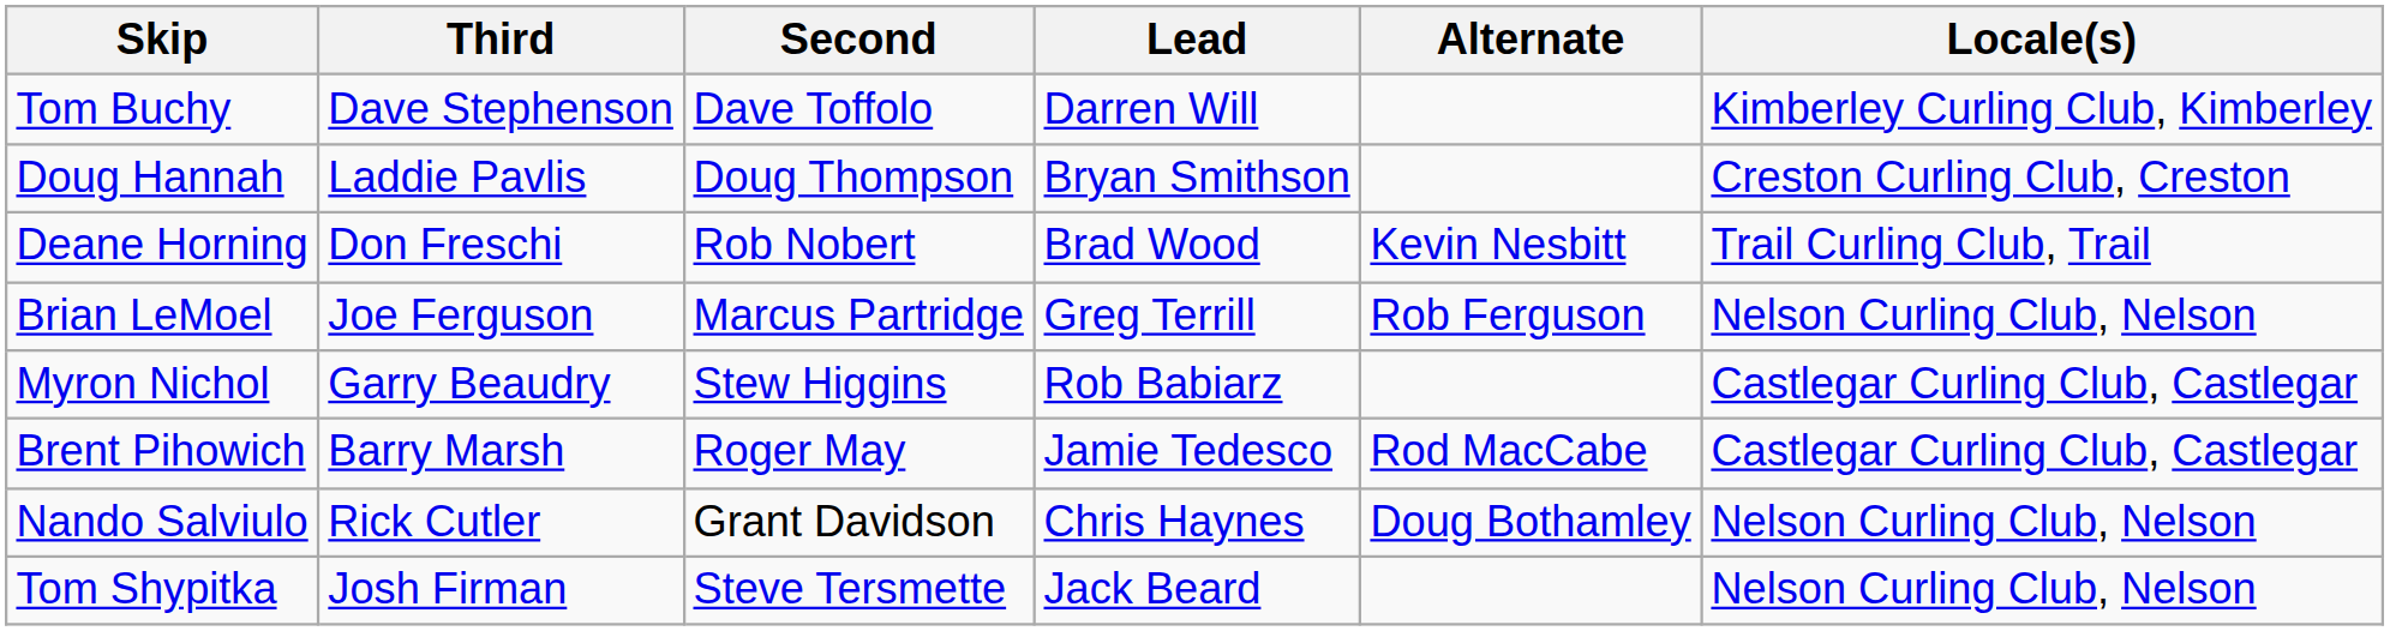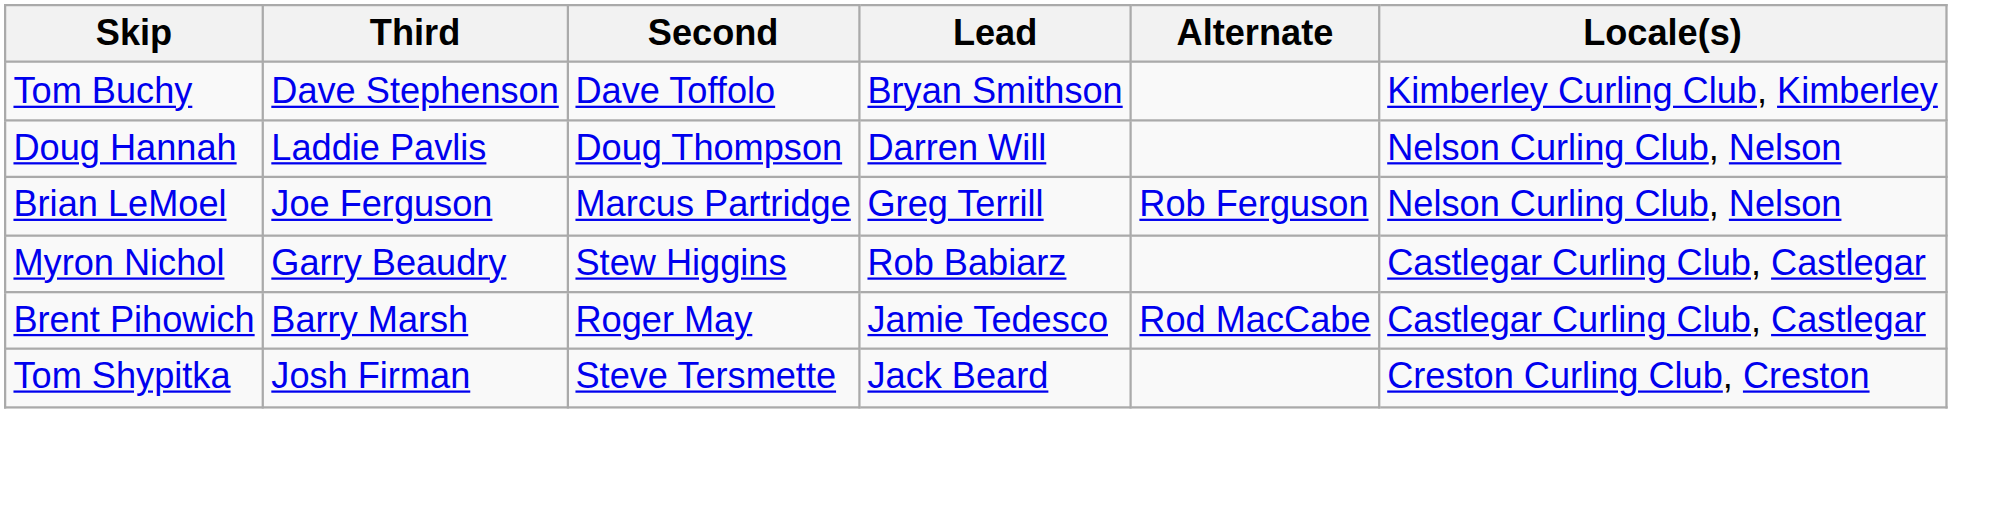Tom Buchy | Lead: Darren Will -> Bryan Smithson
Doug Hannah | Lead: Bryan Smithson -> Darren Will
Doug Hannah | Locale(s): Creston Curling Club, Creston -> Nelson Curling Club, Nelson
- row: Deane Horning | Don Freschi | Rob Nobert | Brad Wood | Kevin Nesbitt | Trail Curling Club, Trail
- row: Nando Salviulo | Rick Cutler | Grant Davidson | Chris Haynes | Doug Bothamley | Nelson Curling Club, Nelson
Tom Shypitka | Locale(s): Nelson Curling Club, Nelson -> Creston Curling Club, Creston
